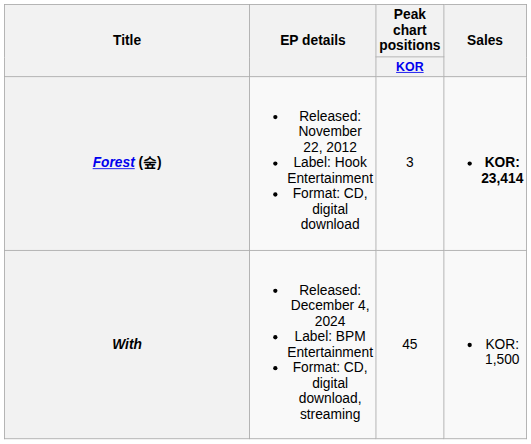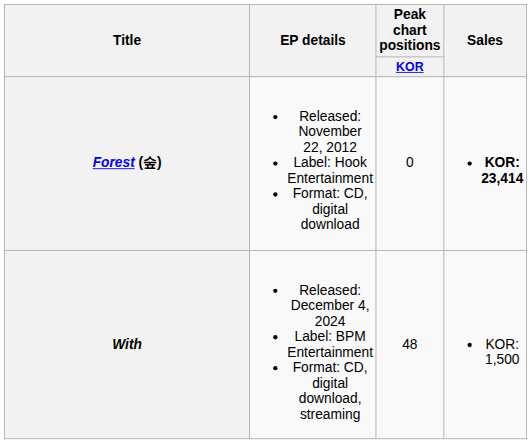Forest (숲) | Peak chart positions / KOR: 3 -> 0
With | Peak chart positions / KOR: 45 -> 48
